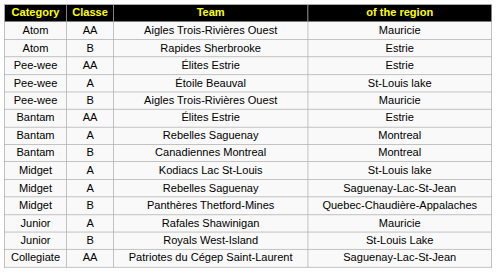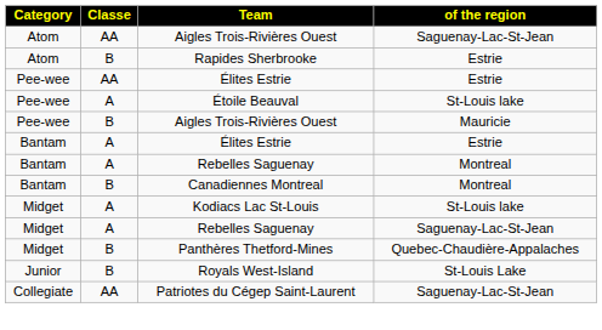Atom / Aigles Trois-Rivières Ouest | of the region: Mauricie -> Saguenay-Lac-St-Jean
Bantam / Élites Estrie | Classe: AA -> A
- row: Junior | A | Rafales Shawinigan | Mauricie
